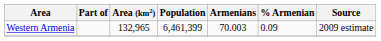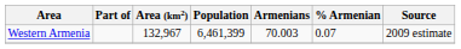Western Armenia | Area (km2): 132,965 -> 132,967
Western Armenia | % Armenian: 0.09 -> 0.07
